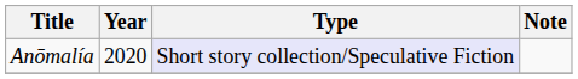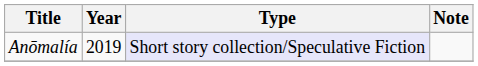Anōmalía | Year: 2020 -> 2019
